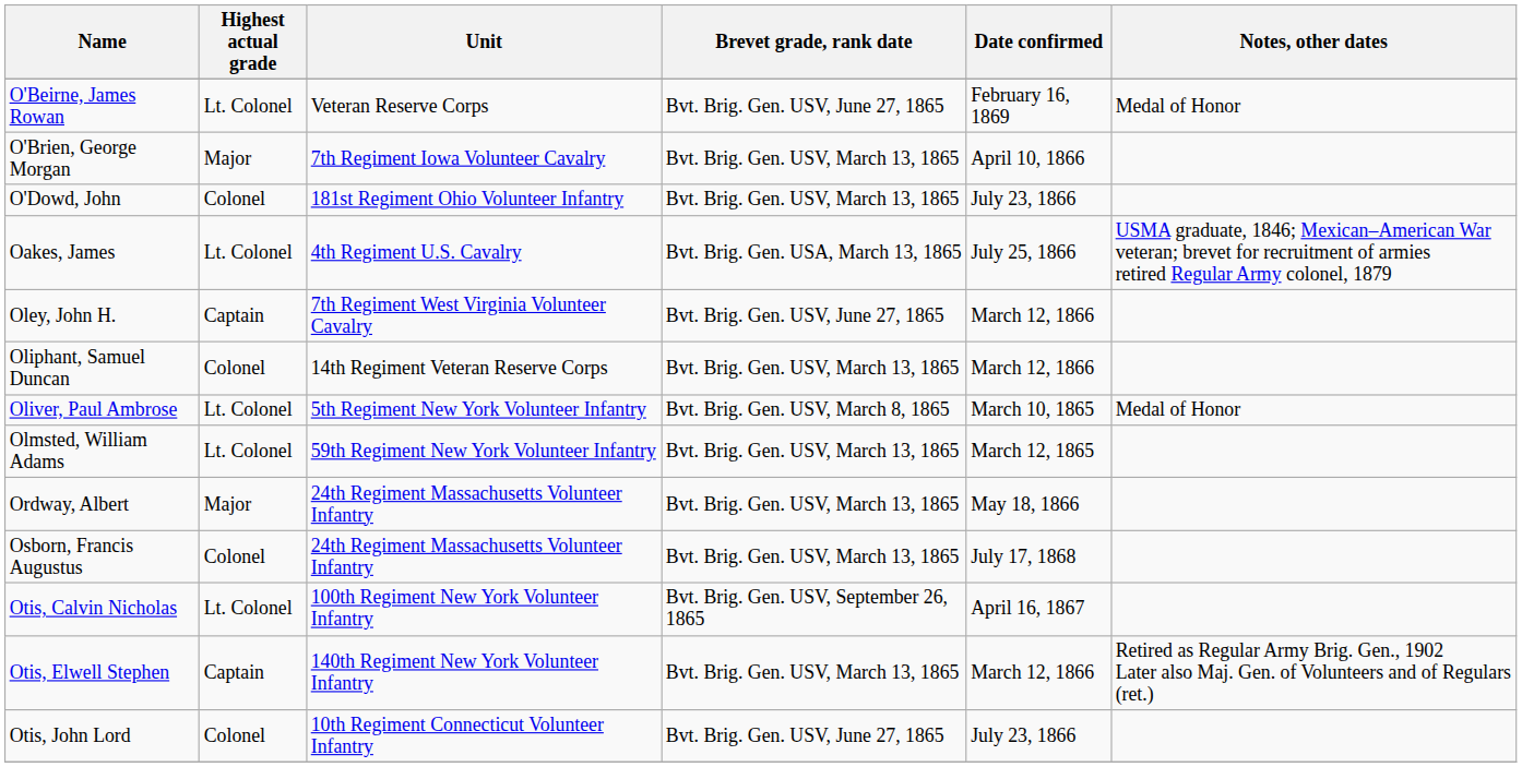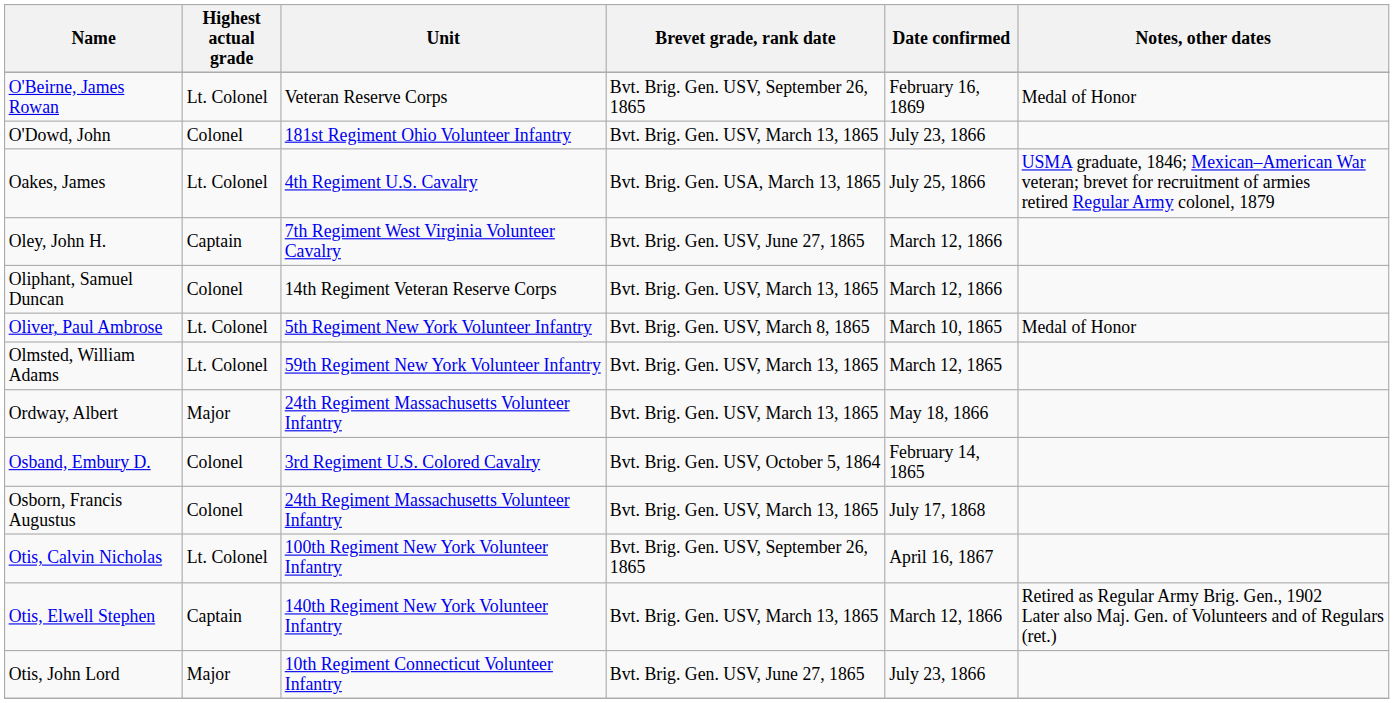O'Beirne, James Rowan | Brevet grade, rank date: Bvt. Brig. Gen. USV, June 27, 1865 -> Bvt. Brig. Gen. USV, September 26, 1865
- row: O'Brien, George Morgan | Major | 7th Regiment Iowa Volunteer Cavalry | Bvt. Brig. Gen. USV, March 13, 1865 | April 10, 1866
+ row: Osband, Embury D. | Colonel | 3rd Regiment U.S. Colored Cavalry | Bvt. Brig. Gen. USV, October 5, 1864 | February 14, 1865
Otis, John Lord | Highest actual grade: Colonel -> Major
